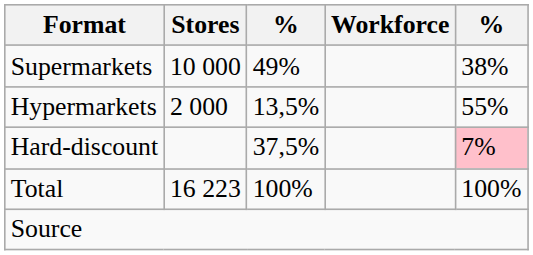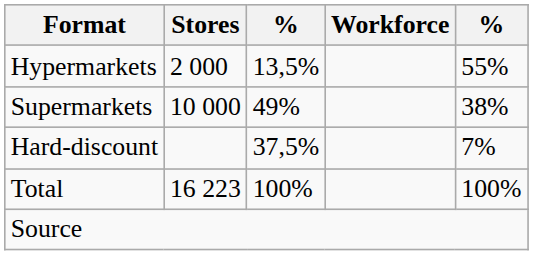rows swapped: Hypermarkets <-> Supermarkets
Hard-discount | column 5: pink background -> no background
